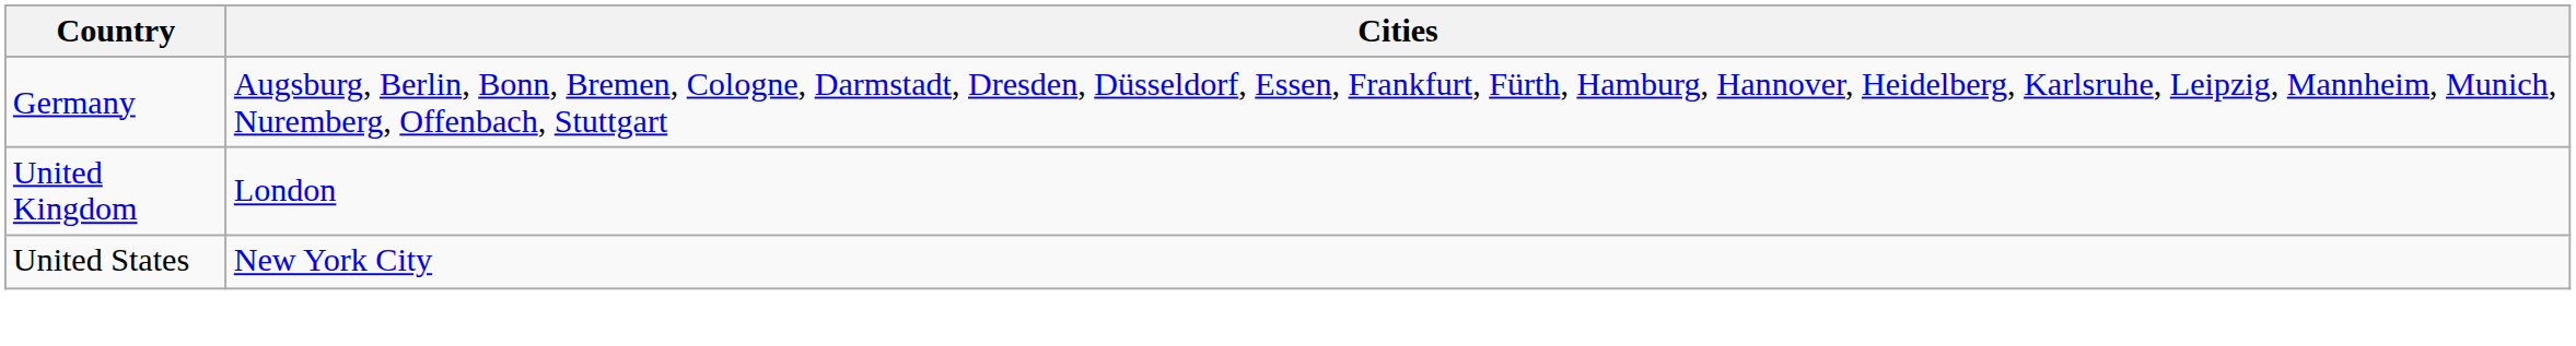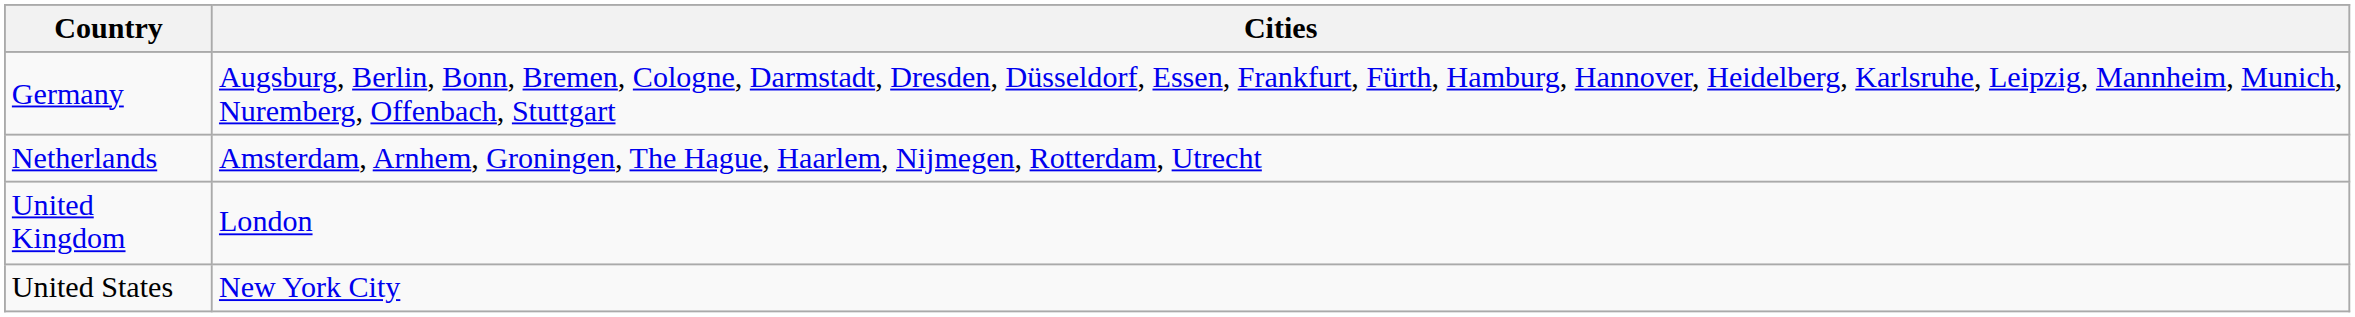+ row: Netherlands | Amsterdam, Arnhem, Groningen, The Hague, Haarlem, Nijmegen, Rotterdam, Utrecht
